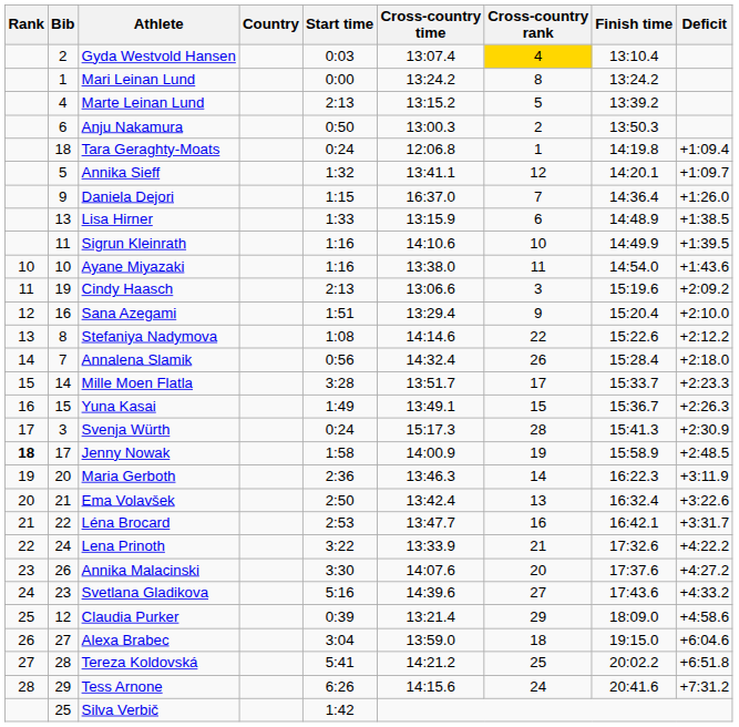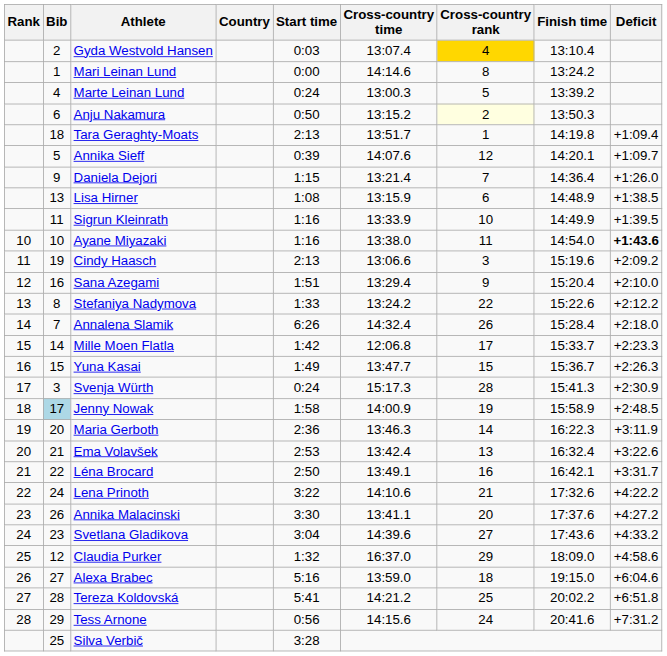Mari Leinan Lund | Cross-country time: 13:24.2 -> 14:14.6
Marte Leinan Lund | Start time: 2:13 -> 0:24
Marte Leinan Lund | Cross-country time: 13:15.2 -> 13:00.3
Anju Nakamura | Cross-country time: 13:00.3 -> 13:15.2
Anju Nakamura | Cross-country rank: no background -> lightyellow background
Tara Geraghty-Moats | Start time: 0:24 -> 2:13
Tara Geraghty-Moats | Cross-country time: 12:06.8 -> 13:51.7
Annika Sieff | Start time: 1:32 -> 0:39
Annika Sieff | Cross-country time: 13:41.1 -> 14:07.6
Daniela Dejori | Cross-country time: 16:37.0 -> 13:21.4
Lisa Hirner | Start time: 1:33 -> 1:08
Sigrun Kleinrath | Cross-country time: 14:10.6 -> 13:33.9
Ayane Miyazaki | Deficit: normal -> bold
Stefaniya Nadymova | Start time: 1:08 -> 1:33
Stefaniya Nadymova | Cross-country time: 14:14.6 -> 13:24.2
Annalena Slamik | Start time: 0:56 -> 6:26
Mille Moen Flatla | Start time: 3:28 -> 1:42
Mille Moen Flatla | Cross-country time: 13:51.7 -> 12:06.8
Yuna Kasai | Cross-country time: 13:49.1 -> 13:47.7
Jenny Nowak | Rank: bold -> normal
Jenny Nowak | Bib: no background -> lightblue background
Ema Volavšek | Start time: 2:50 -> 2:53
Léna Brocard | Start time: 2:53 -> 2:50
Léna Brocard | Cross-country time: 13:47.7 -> 13:49.1
Lena Prinoth | Cross-country time: 13:33.9 -> 14:10.6
Annika Malacinski | Cross-country time: 14:07.6 -> 13:41.1
Svetlana Gladikova | Start time: 5:16 -> 3:04
Claudia Purker | Start time: 0:39 -> 1:32
Claudia Purker | Cross-country time: 13:21.4 -> 16:37.0
Alexa Brabec | Start time: 3:04 -> 5:16
Tess Arnone | Start time: 6:26 -> 0:56
Silva Verbič | Start time: 1:42 -> 3:28
